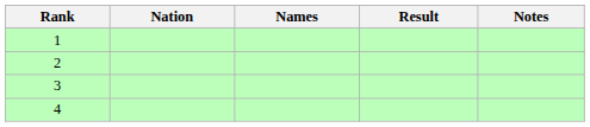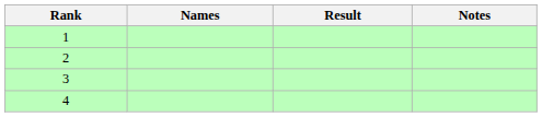- column: Nation
